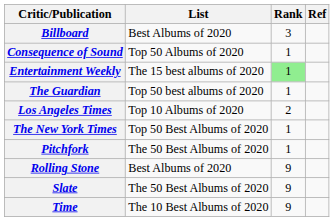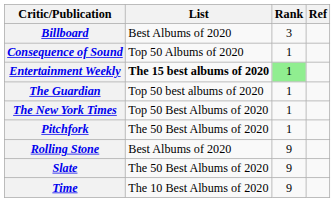Entertainment Weekly | List: normal -> bold
- row: Los Angeles Times | Top 10 Albums of 2020 | 2
